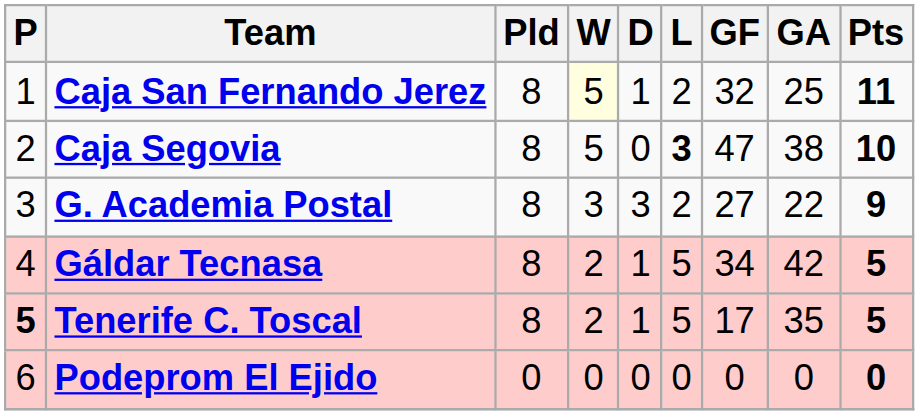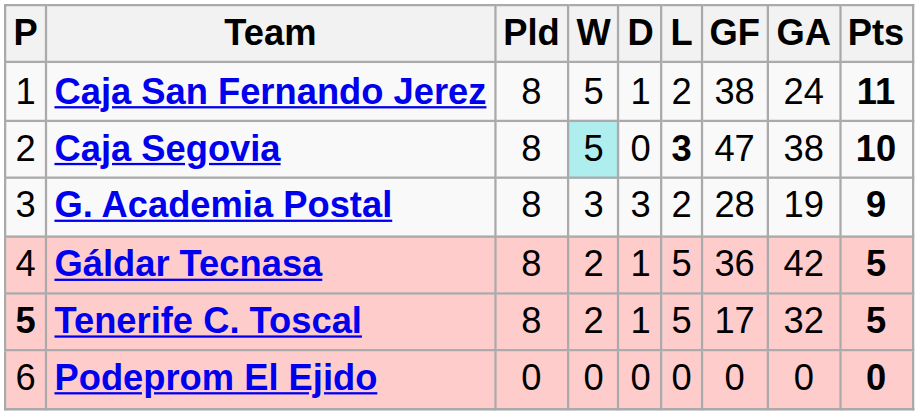Caja San Fernando Jerez | W: lightyellow background -> no background
Caja San Fernando Jerez | GF: 32 -> 38
Caja San Fernando Jerez | GA: 25 -> 24
Caja Segovia | W: no background -> paleturquoise background
G. Academia Postal | GF: 27 -> 28
G. Academia Postal | GA: 22 -> 19
Gáldar Tecnasa | GF: 34 -> 36
Tenerife C. Toscal | GA: 35 -> 32
